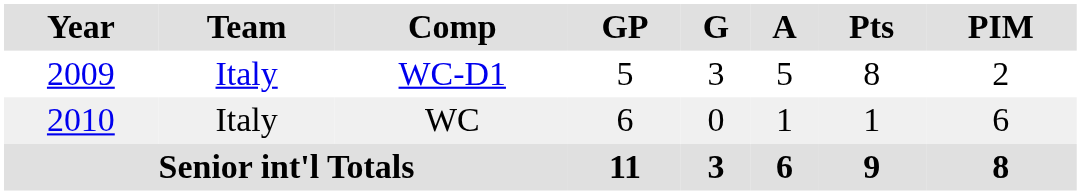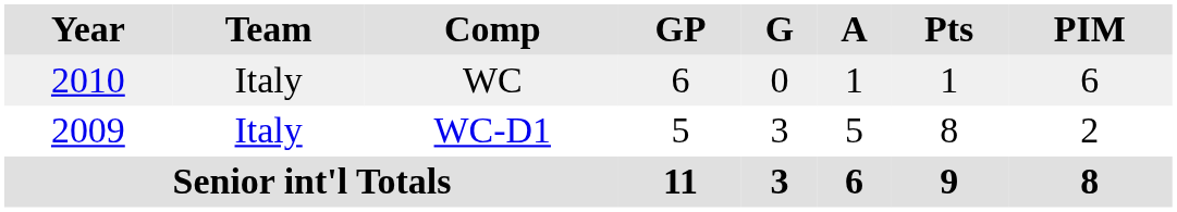rows swapped: WC-D1 <-> WC
